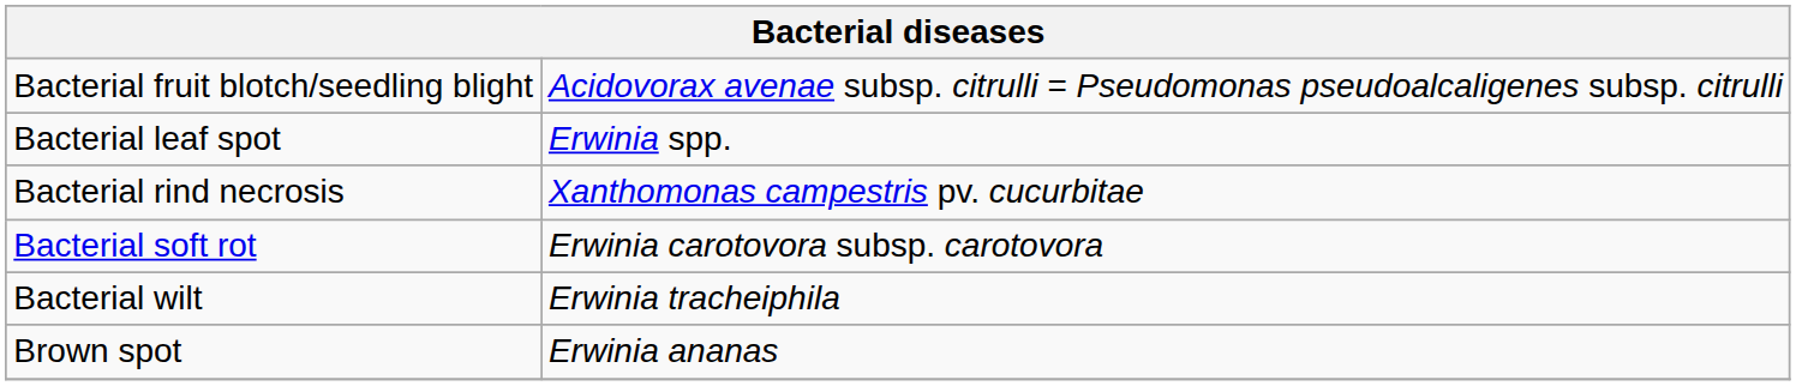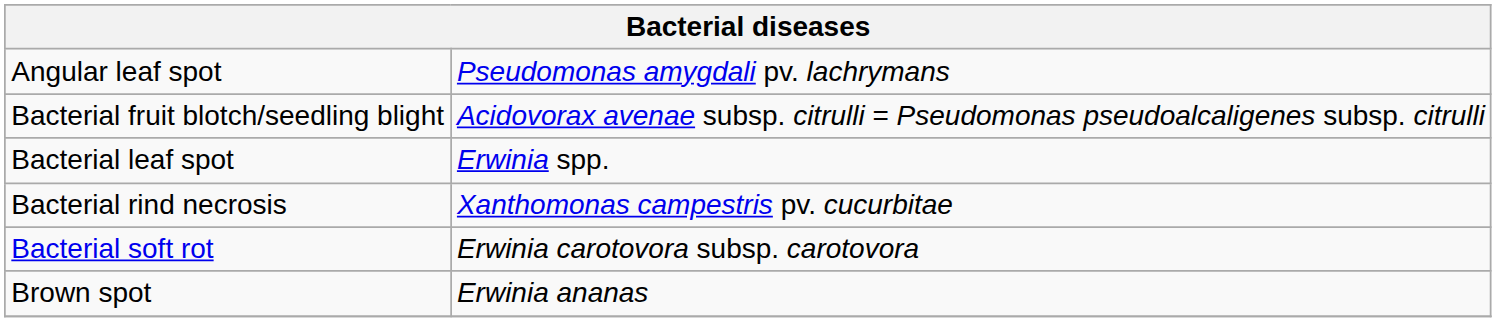+ row: Angular leaf spot | Pseudomonas amygdali pv. lachrymans
- row: Bacterial wilt | Erwinia tracheiphila
